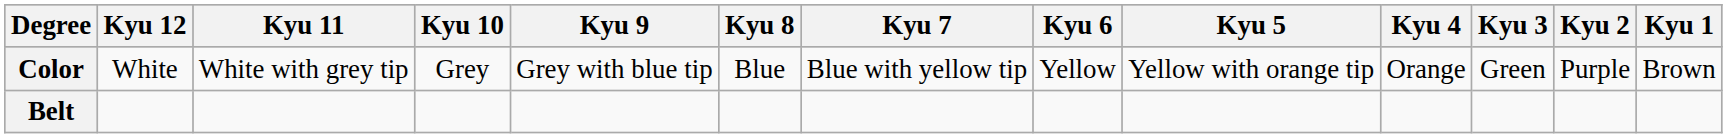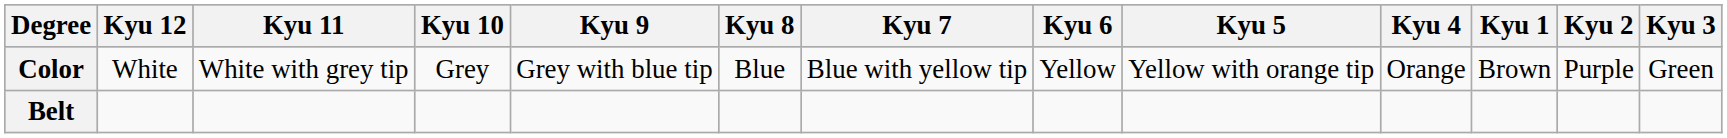columns swapped: Kyu 3 <-> Kyu 1
